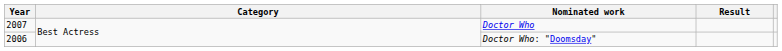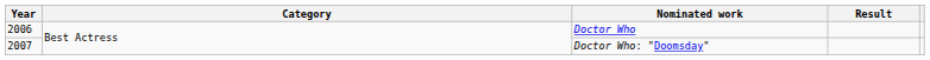Doctor Who | Year: 2007 -> 2006
Doctor Who: "Doomsday" | Year: 2006 -> 2007
